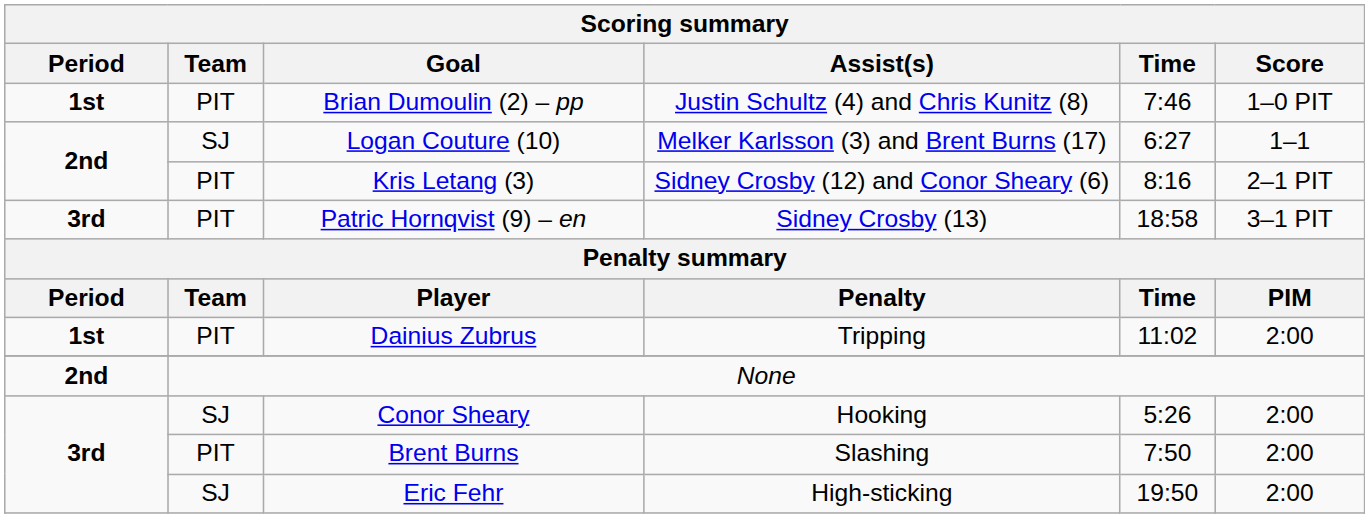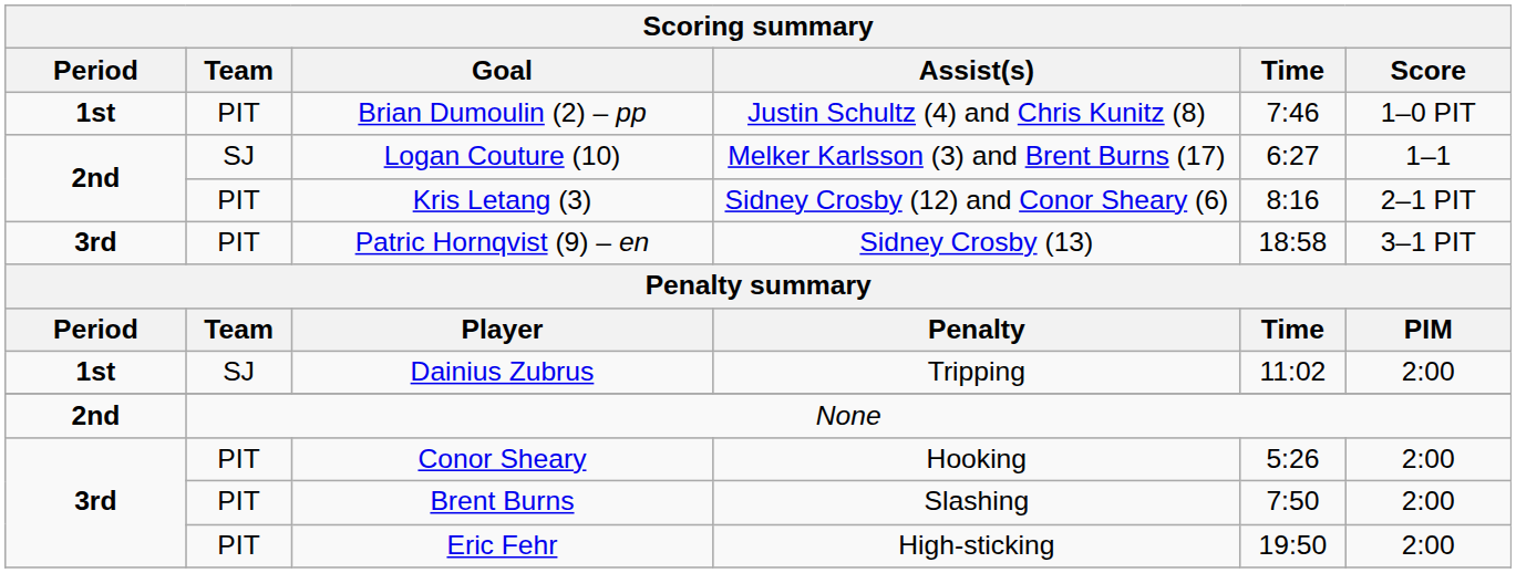Dainius Zubrus | Team: PIT -> SJ
Conor Sheary | Team: SJ -> PIT
Eric Fehr | Team: SJ -> PIT
